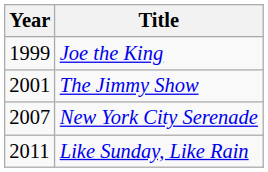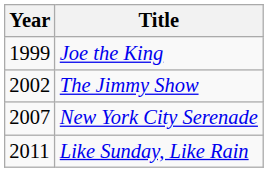The Jimmy Show | Year: 2001 -> 2002
